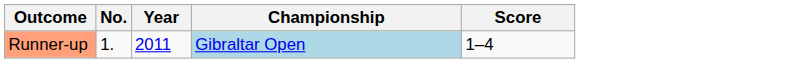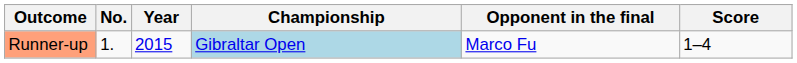+ column: Opponent in the final | Marco Fu
Runner-up | Year: 2011 -> 2015
